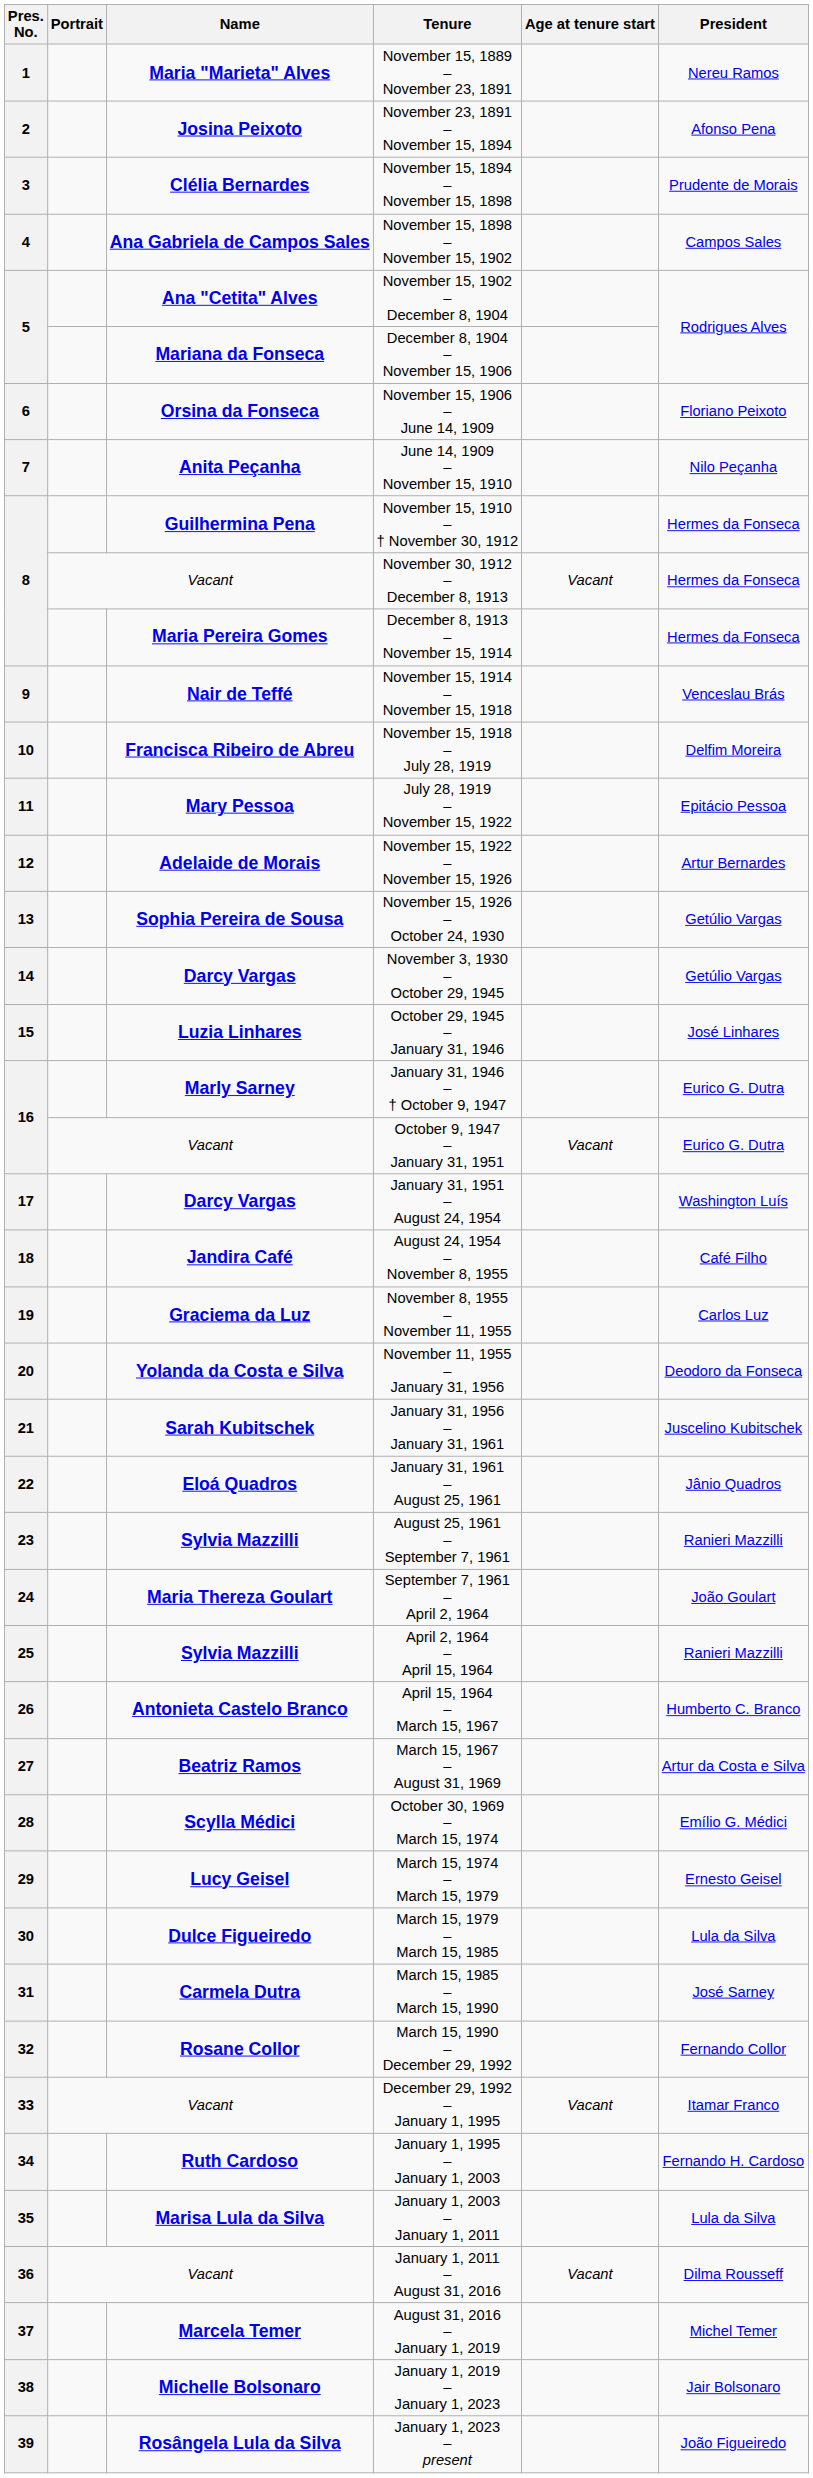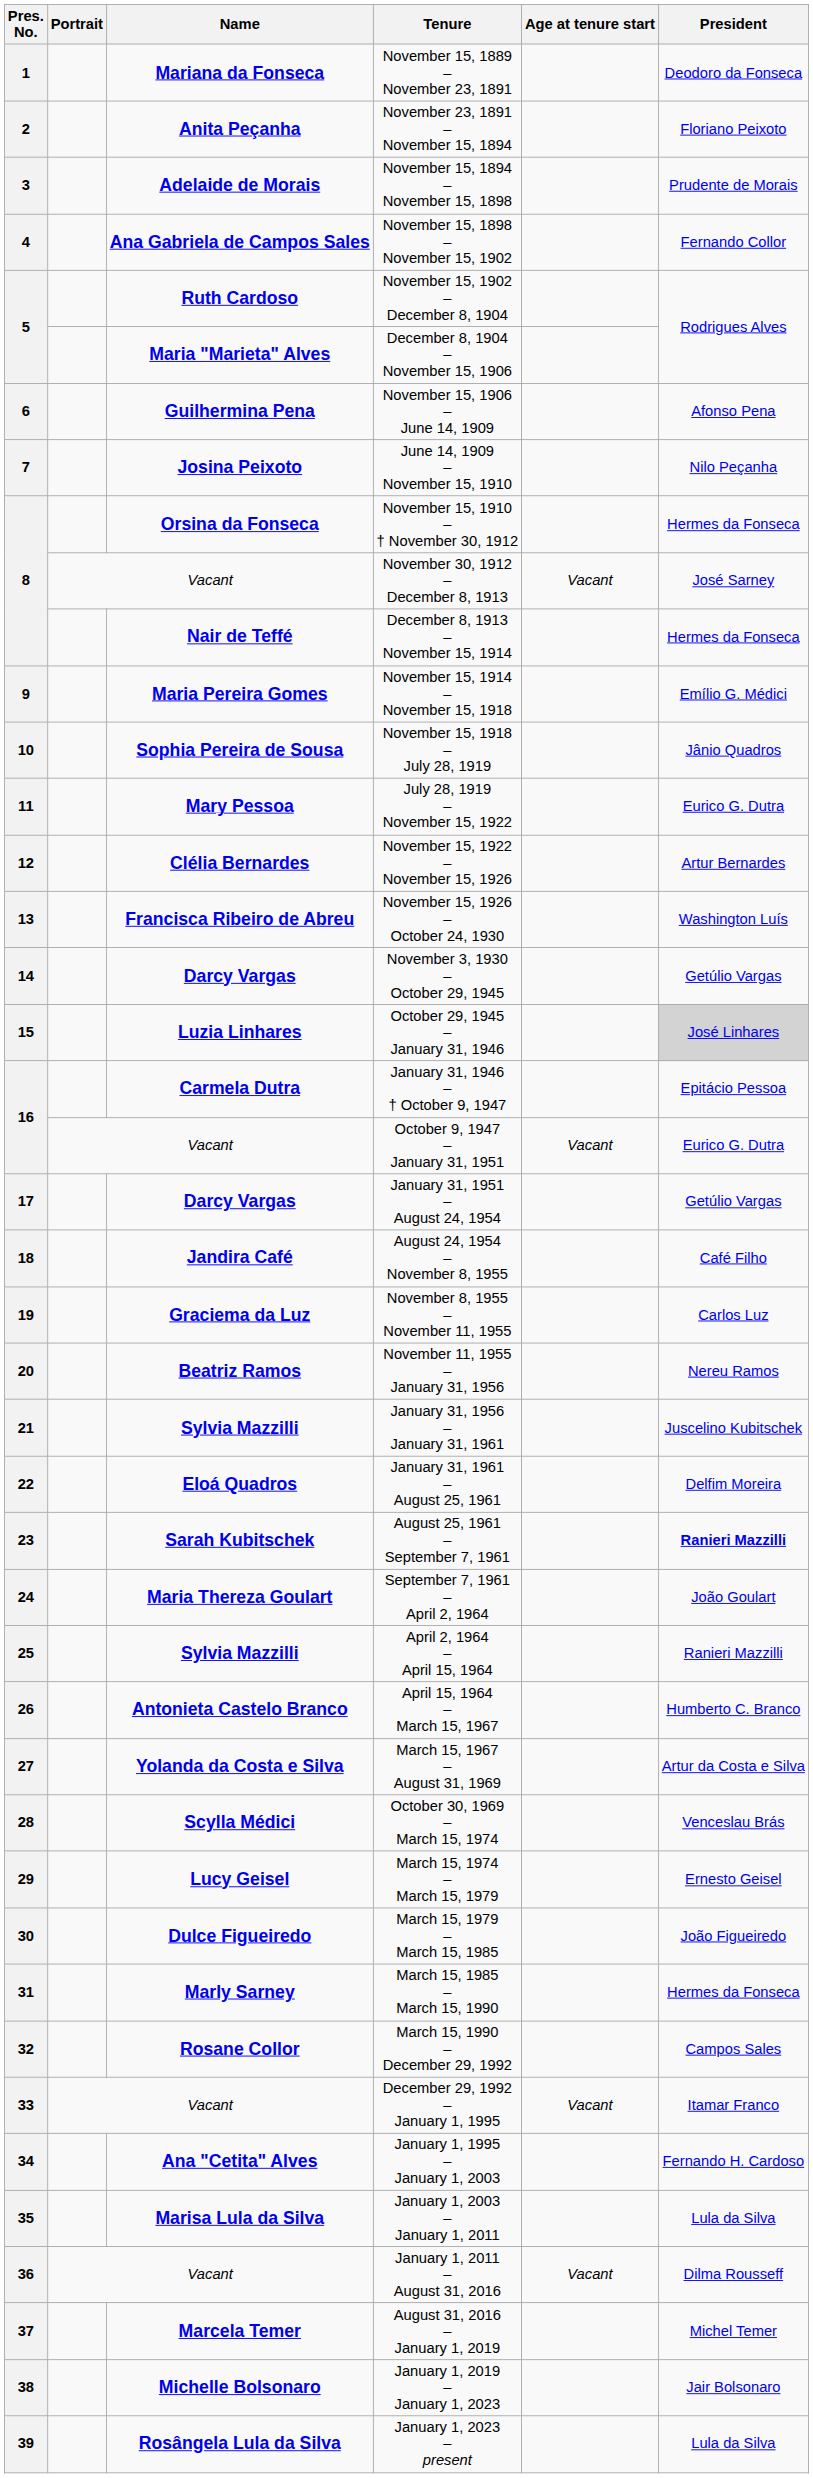1 | Name: Maria "Marieta" Alves -> Mariana da Fonseca
1 | President: Nereu Ramos -> Deodoro da Fonseca
2 | Name: Josina Peixoto -> Anita Peçanha
2 | President: Afonso Pena -> Floriano Peixoto
3 | Name: Clélia Bernardes -> Adelaide de Morais
4 | President: Campos Sales -> Fernando Collor
5 / November 15, 1902 – December 8, 1904 | Name: Ana "Cetita" Alves -> Ruth Cardoso
5 / December 8, 1904 – November 15, 1906 | Name: Mariana da Fonseca -> Maria "Marieta" Alves
6 | Name: Orsina da Fonseca -> Guilhermina Pena
6 | President: Floriano Peixoto -> Afonso Pena
7 | Name: Anita Peçanha -> Josina Peixoto
8 / November 15, 1910 – † November 30, 1912 | Name: Guilhermina Pena -> Orsina da Fonseca
8 / November 30, 1912 – December 8, 1913 | President: Hermes da Fonseca -> José Sarney
8 / December 8, 1913 – November 15, 1914 | Name: Maria Pereira Gomes -> Nair de Teffé
9 | Name: Nair de Teffé -> Maria Pereira Gomes
9 | President: Venceslau Brás -> Emílio G. Médici
10 | Name: Francisca Ribeiro de Abreu -> Sophia Pereira de Sousa
10 | President: Delfim Moreira -> Jânio Quadros
11 | President: Epitácio Pessoa -> Eurico G. Dutra
12 | Name: Adelaide de Morais -> Clélia Bernardes
13 | Name: Sophia Pereira de Sousa -> Francisca Ribeiro de Abreu
13 | President: Getúlio Vargas -> Washington Luís
15 | President: no background -> lightgrey background
16 / January 31, 1946 – † October 9, 1947 | Name: Marly Sarney -> Carmela Dutra
16 / January 31, 1946 – † October 9, 1947 | President: Eurico G. Dutra -> Epitácio Pessoa
17 | President: Washington Luís -> Getúlio Vargas
20 | Name: Yolanda da Costa e Silva -> Beatriz Ramos
20 | President: Deodoro da Fonseca -> Nereu Ramos
21 | Name: Sarah Kubitschek -> Sylvia Mazzilli
22 | President: Jânio Quadros -> Delfim Moreira
23 | Name: Sylvia Mazzilli -> Sarah Kubitschek
23 | President: normal -> bold
27 | Name: Beatriz Ramos -> Yolanda da Costa e Silva
28 | President: Emílio G. Médici -> Venceslau Brás
30 | President: Lula da Silva -> João Figueiredo
31 | Name: Carmela Dutra -> Marly Sarney
31 | President: José Sarney -> Hermes da Fonseca
32 | President: Fernando Collor -> Campos Sales
34 | Name: Ruth Cardoso -> Ana "Cetita" Alves
39 | President: João Figueiredo -> Lula da Silva
